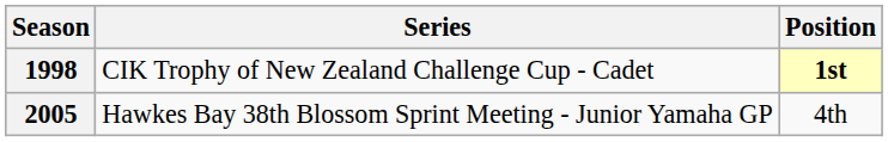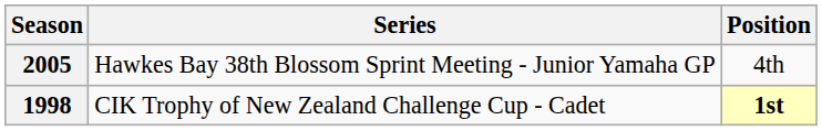rows swapped: 1998 <-> 2005
